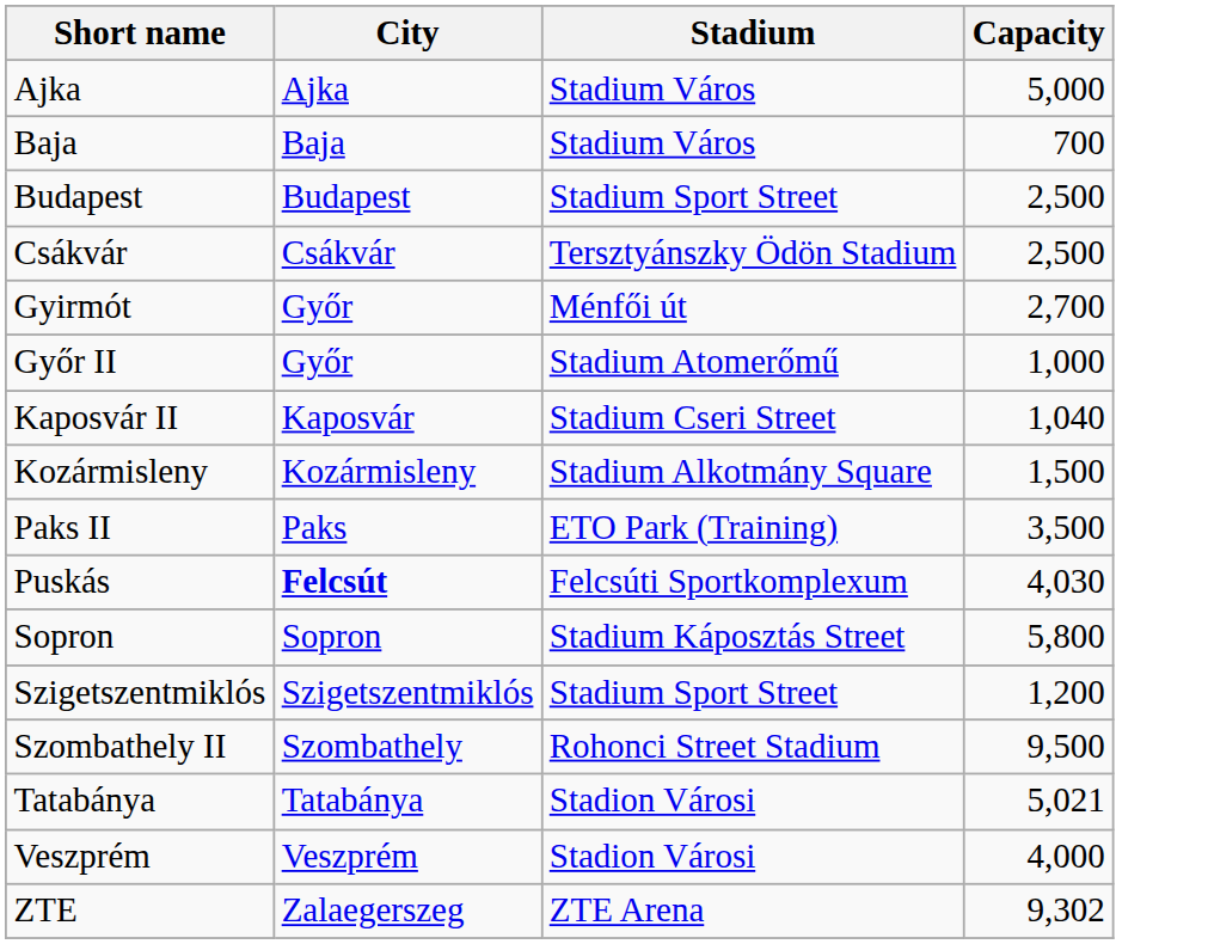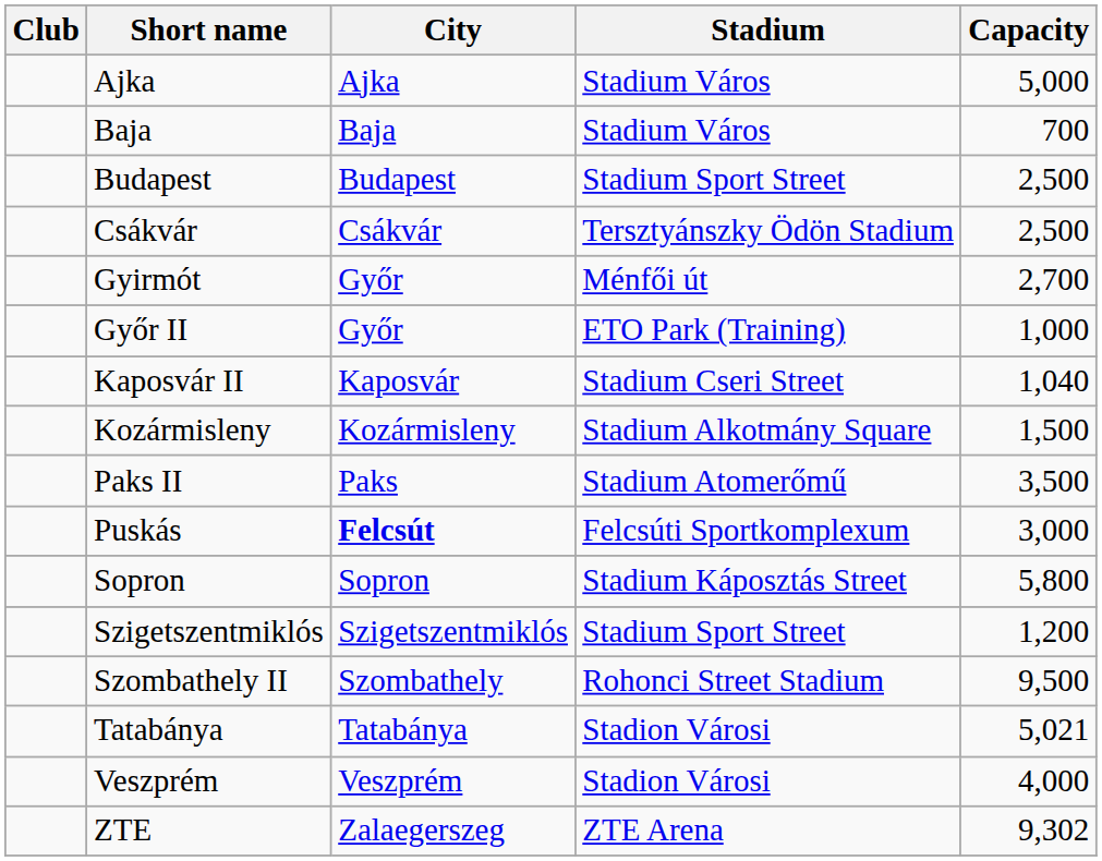+ column: Club
Győr II | Stadium: Stadium Atomerőmű -> ETO Park (Training)
Paks II | Stadium: ETO Park (Training) -> Stadium Atomerőmű
Puskás | Capacity: 4,030 -> 3,000
